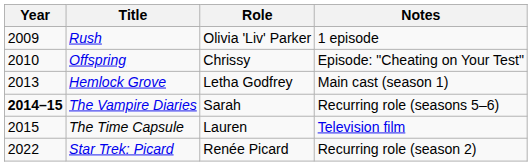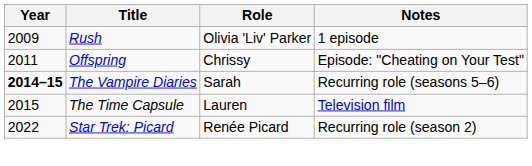Offspring | Year: 2010 -> 2011
- row: 2013 | Hemlock Grove | Letha Godfrey | Main cast (season 1)
